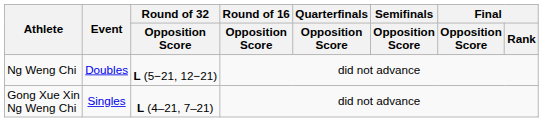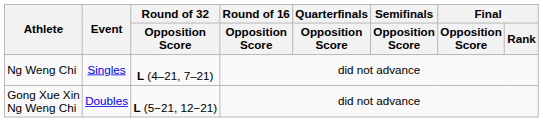Ng Weng Chi | Event: Doubles -> Singles
Ng Weng Chi | Round of 32 / Opposition Score: L (5−21, 12−21) -> L (4–21, 7–21)
Gong Xue Xin Ng Weng Chi | Event: Singles -> Doubles
Gong Xue Xin Ng Weng Chi | Round of 32 / Opposition Score: L (4–21, 7–21) -> L (5−21, 12−21)
